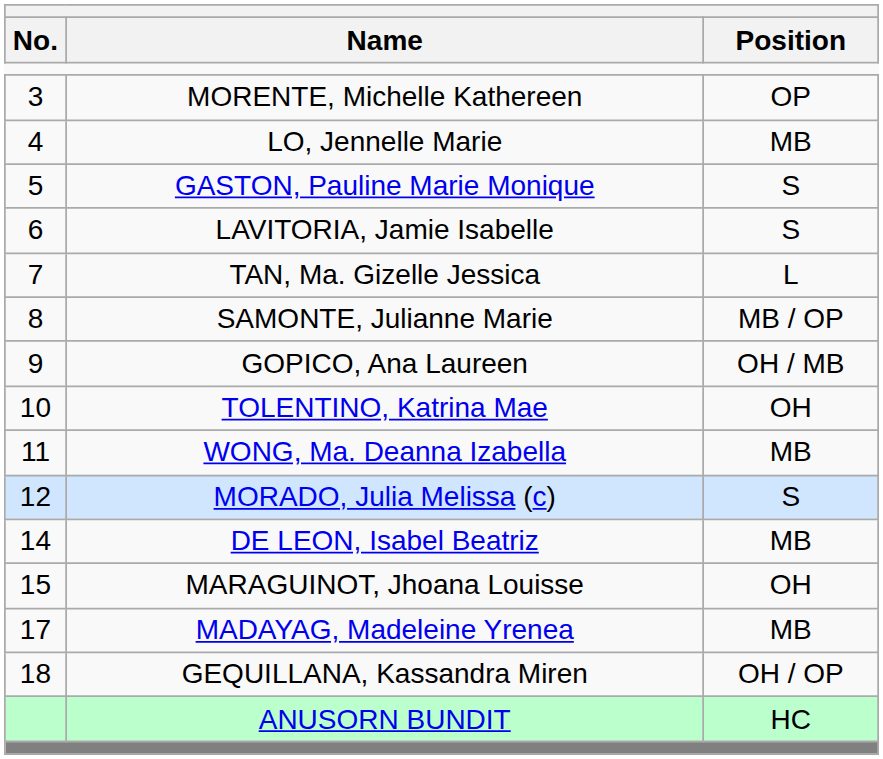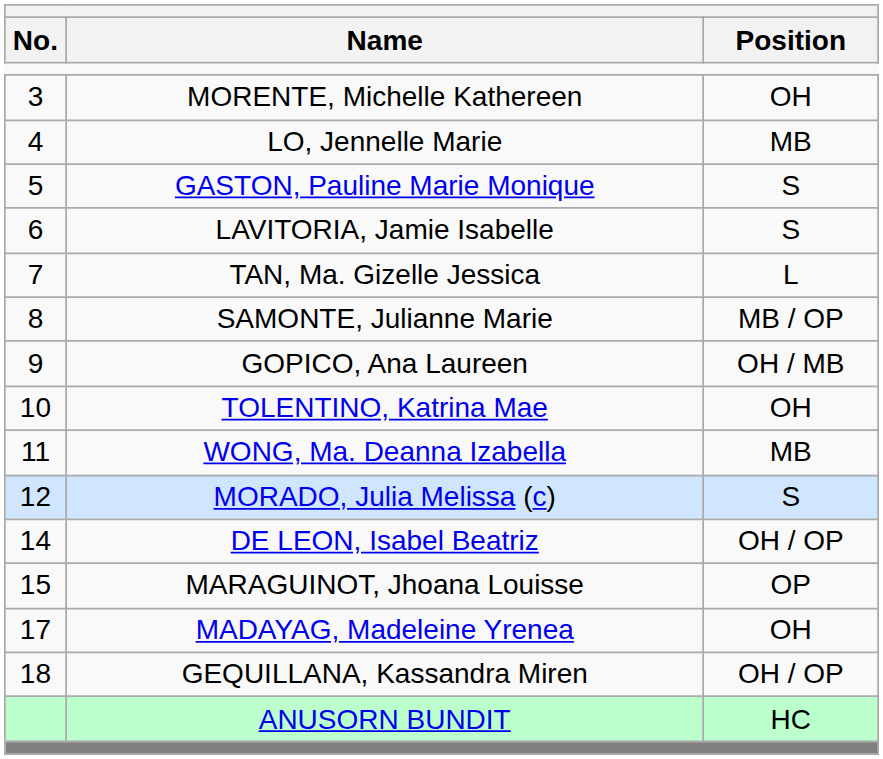MORENTE, Michelle Kathereen | Position: OP -> OH
DE LEON, Isabel Beatriz | Position: MB -> OH / OP
MARAGUINOT, Jhoana Louisse | Position: OH -> OP
MADAYAG, Madeleine Yrenea | Position: MB -> OH
